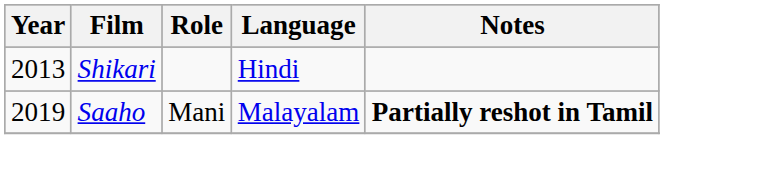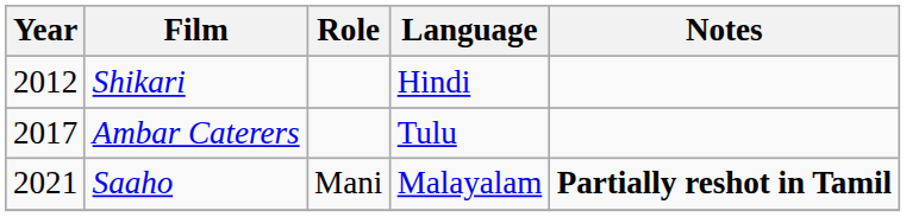Shikari | Year: 2013 -> 2012
+ row: 2017 | Ambar Caterers | Tulu
Saaho | Year: 2019 -> 2021
